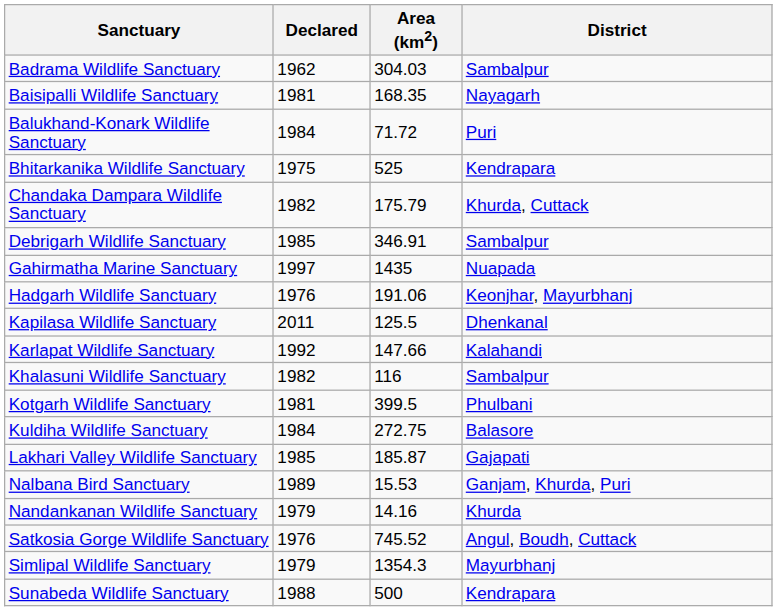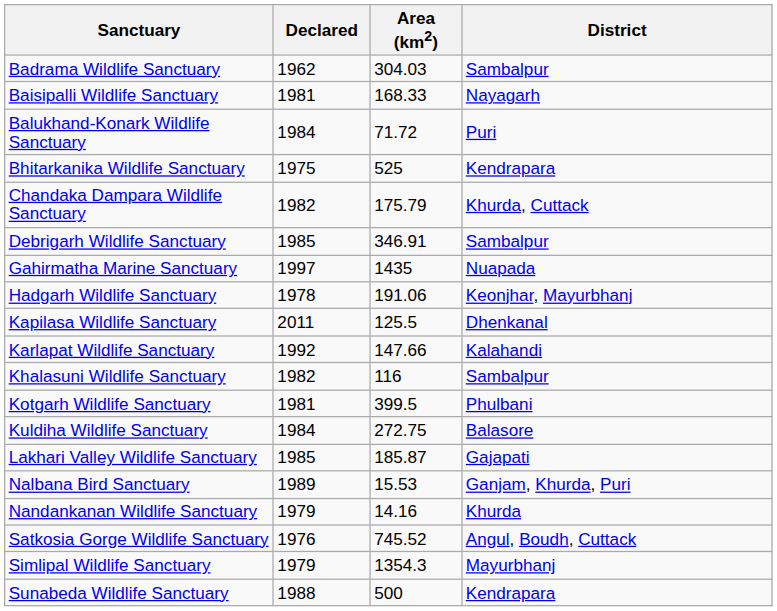Baisipalli Wildlife Sanctuary | Area (km2): 168.35 -> 168.33
Hadgarh Wildlife Sanctuary | Declared: 1976 -> 1978
